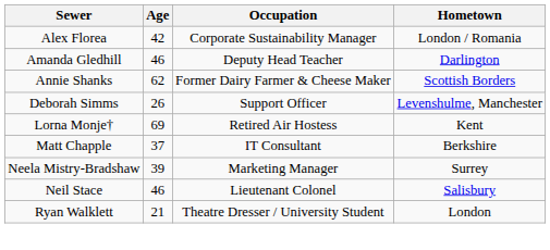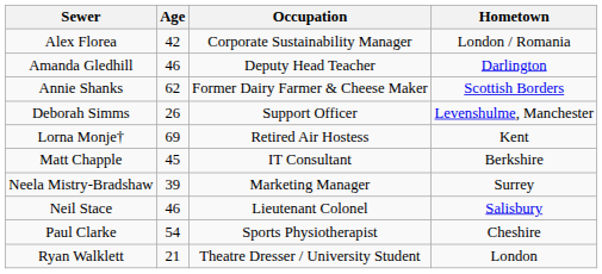Matt Chapple | Age: 37 -> 45
+ row: Paul Clarke | 54 | Sports Physiotherapist | Cheshire
